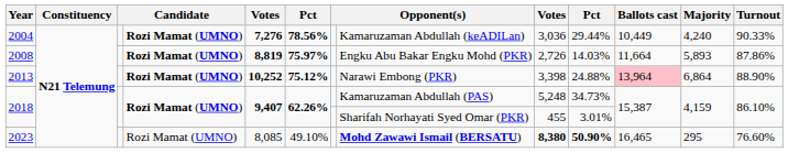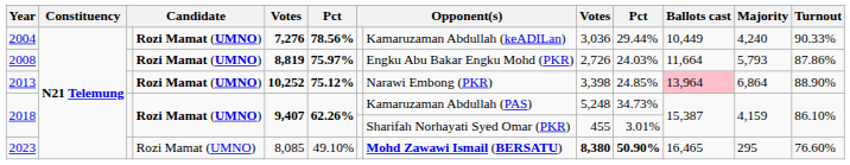2008 | column 10: 14.03% -> 24.03%
2008 | Majority: 5,893 -> 5,793
2013 | column 10: 24.88% -> 24.85%
